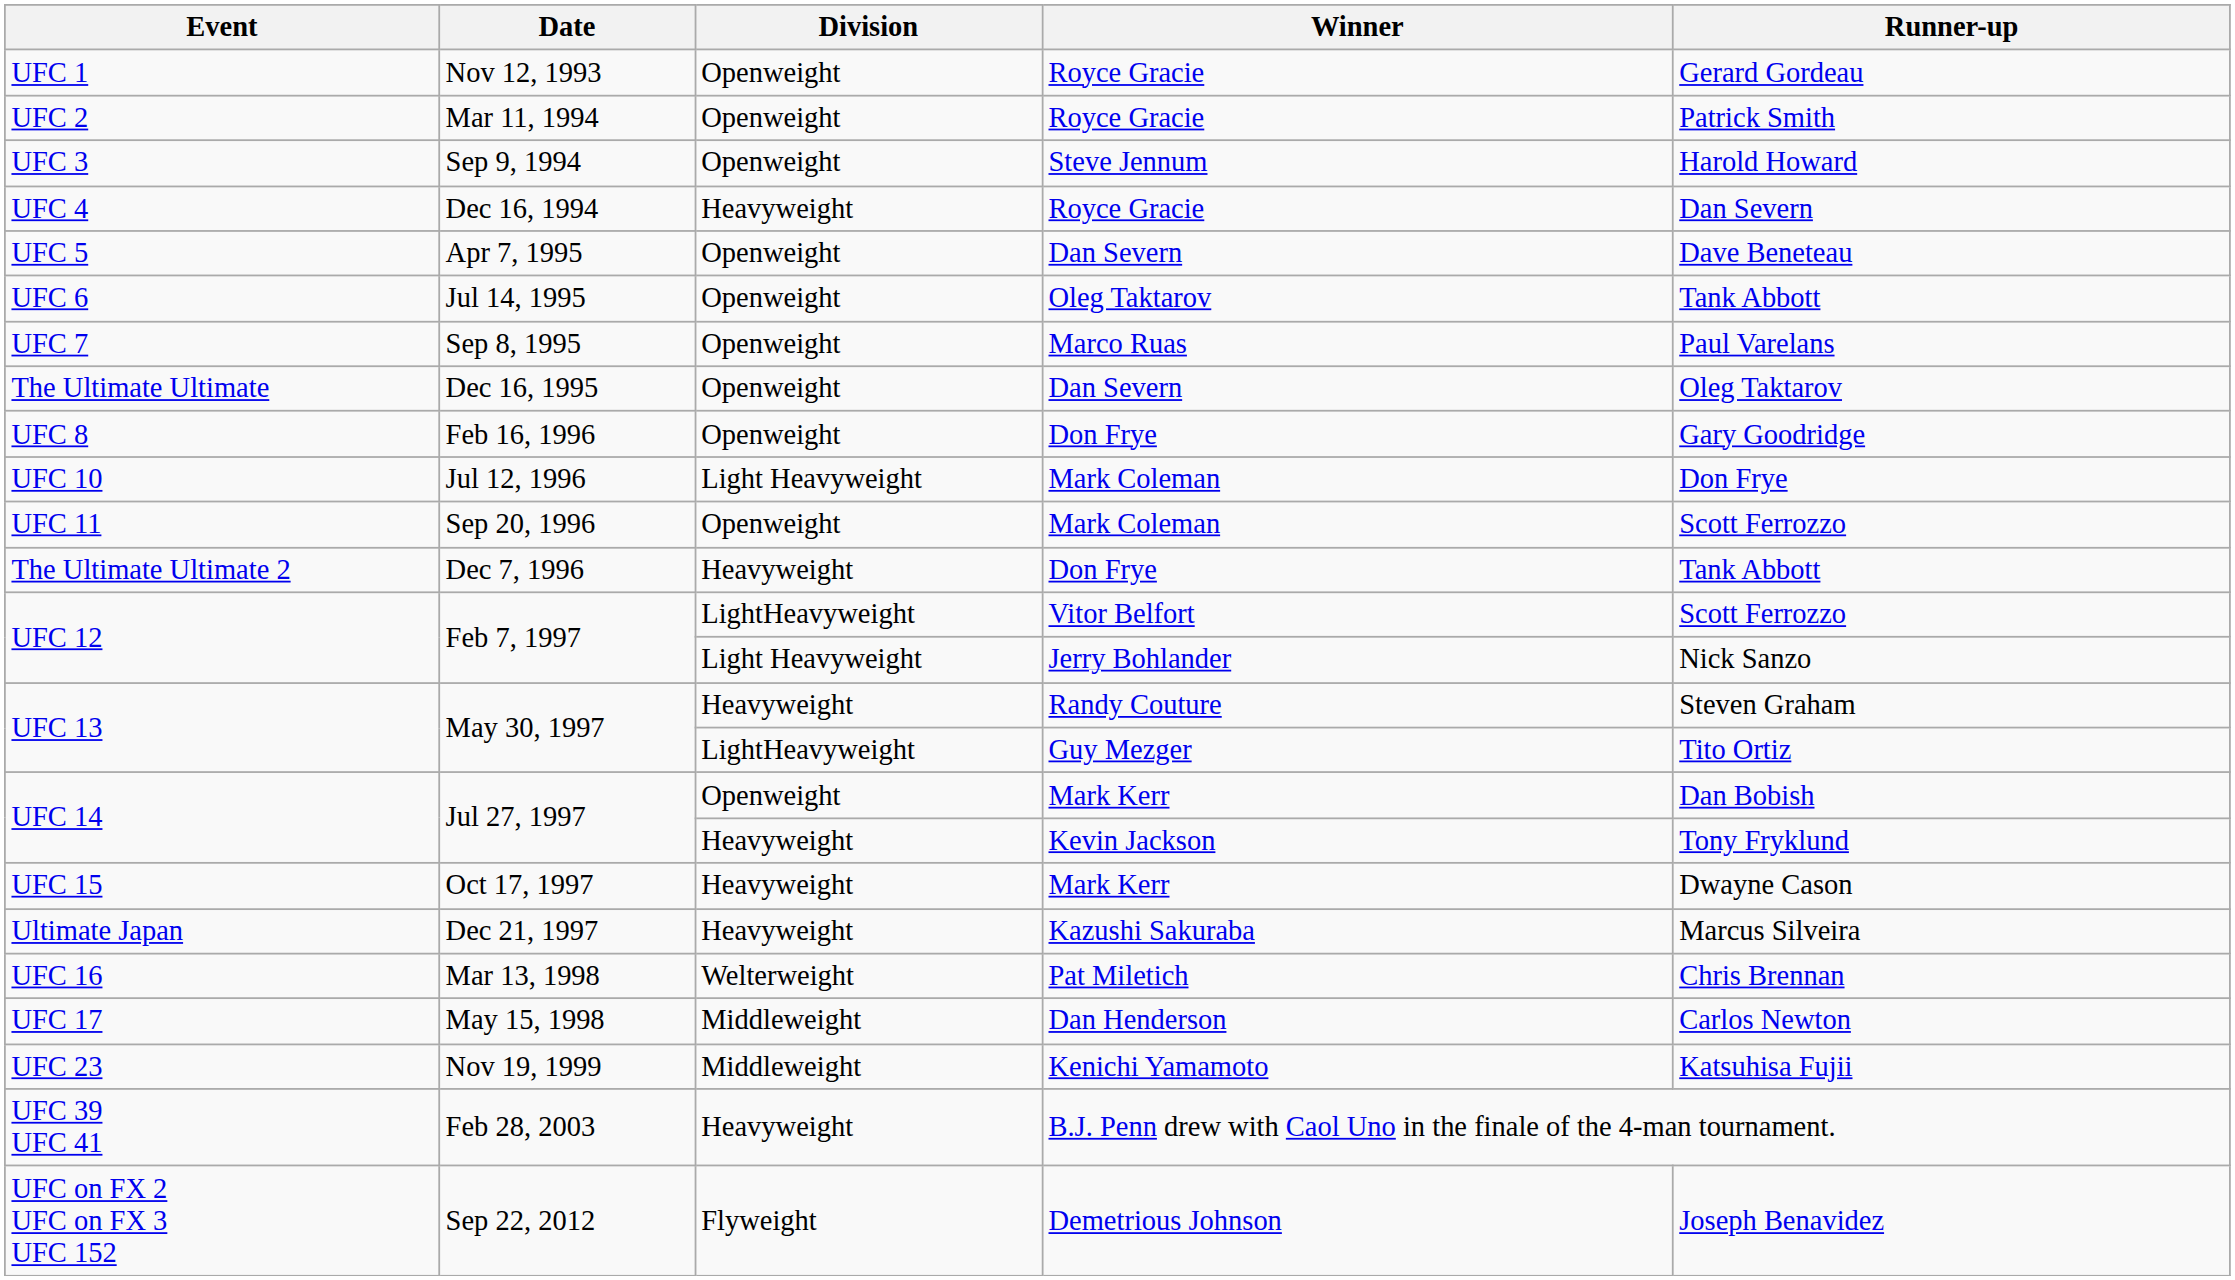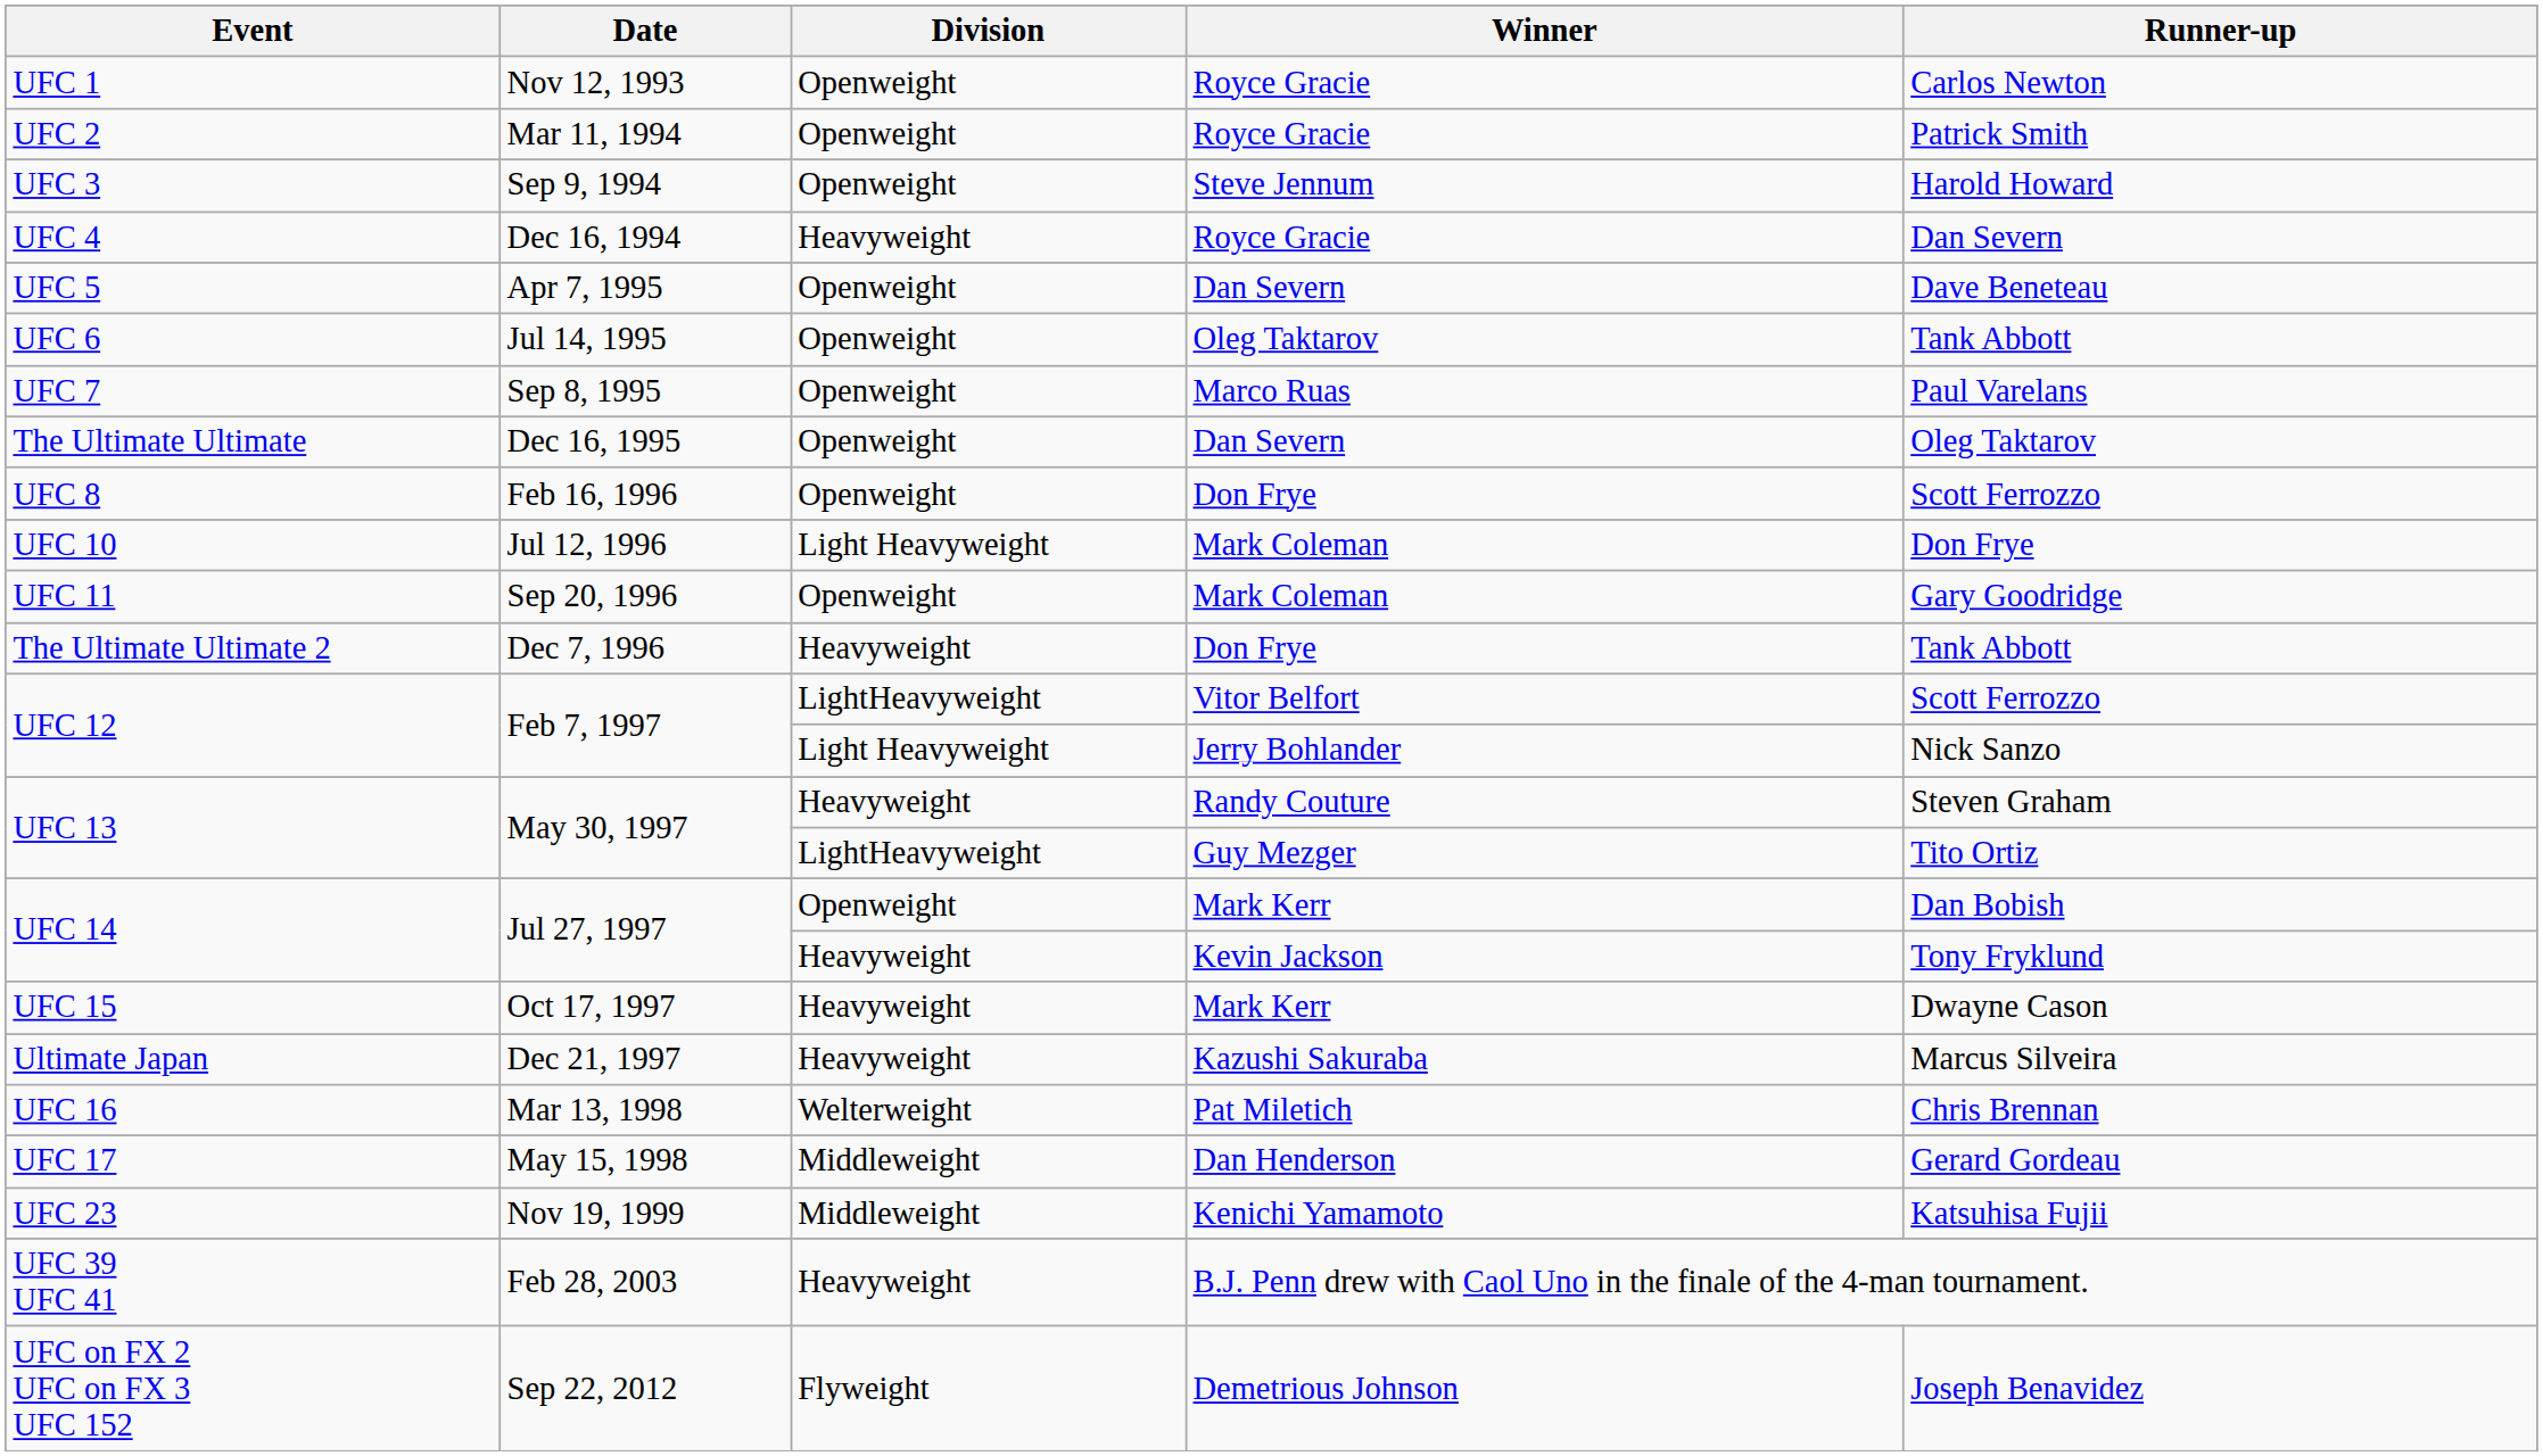UFC 1 | Runner-up: Gerard Gordeau -> Carlos Newton
UFC 8 | Runner-up: Gary Goodridge -> Scott Ferrozzo
UFC 11 | Runner-up: Scott Ferrozzo -> Gary Goodridge
UFC 17 | Runner-up: Carlos Newton -> Gerard Gordeau
